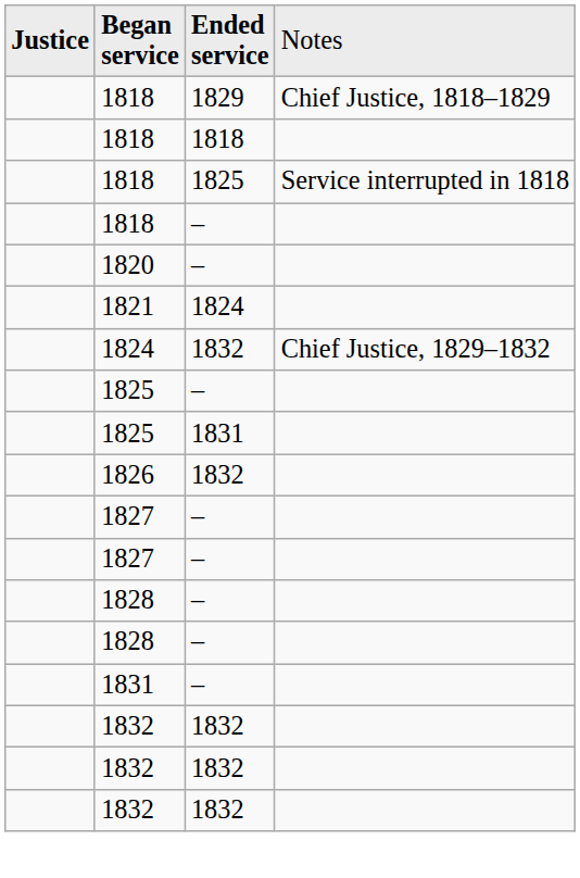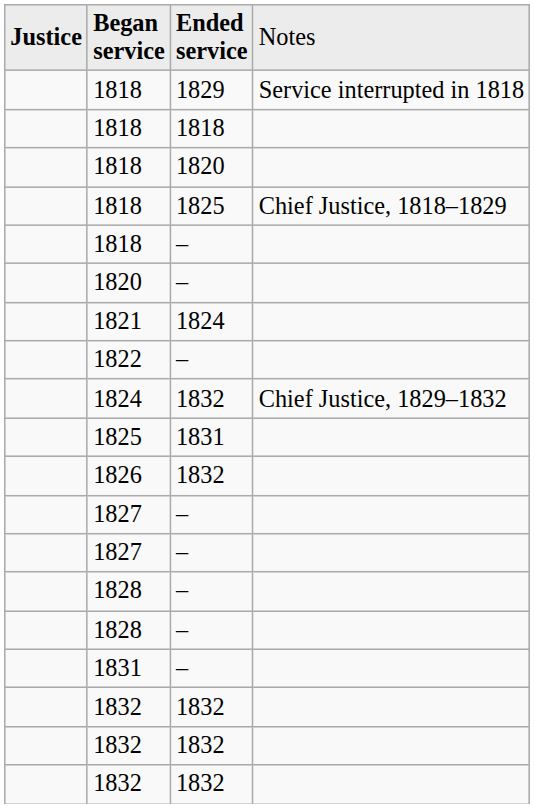1818 / 1829 | column 4: Chief Justice, 1818–1829 -> Service interrupted in 1818
+ row: 1818 | 1820
1818 / 1825 | column 4: Service interrupted in 1818 -> Chief Justice, 1818–1829
+ row: 1822 | –
- row: 1825 | –
